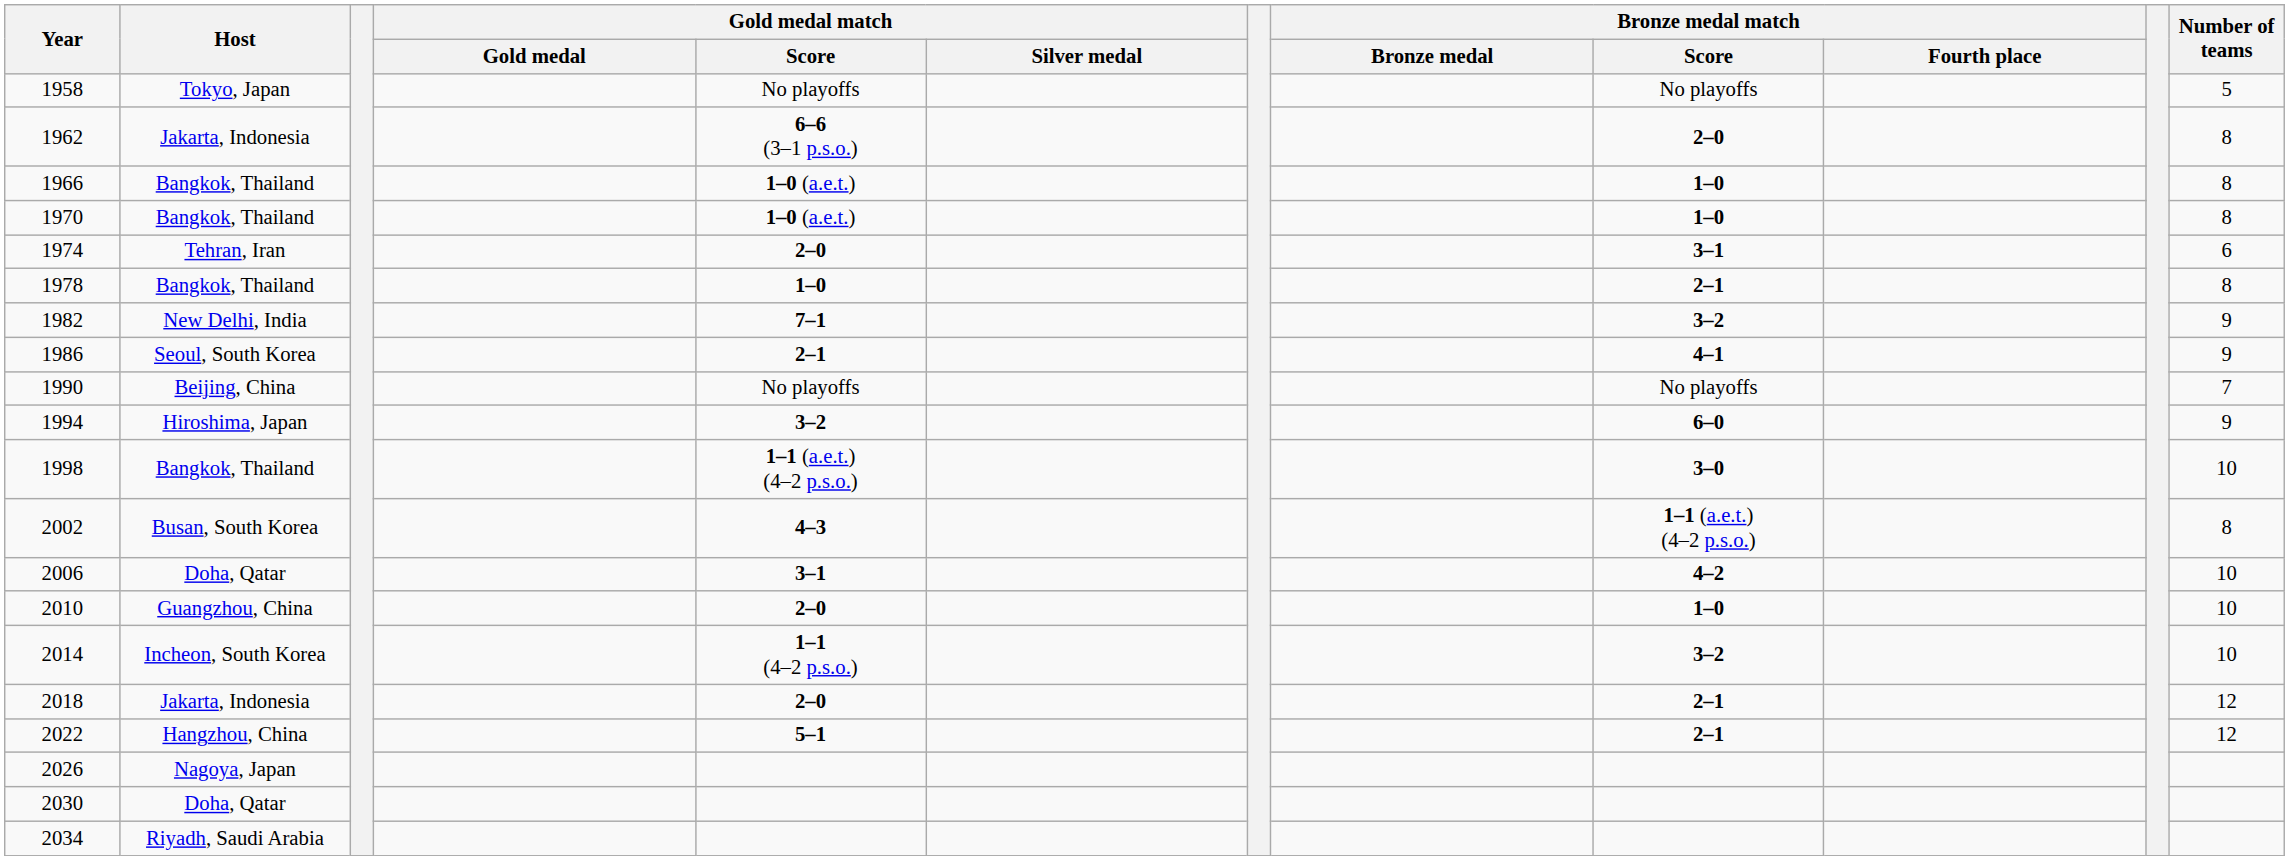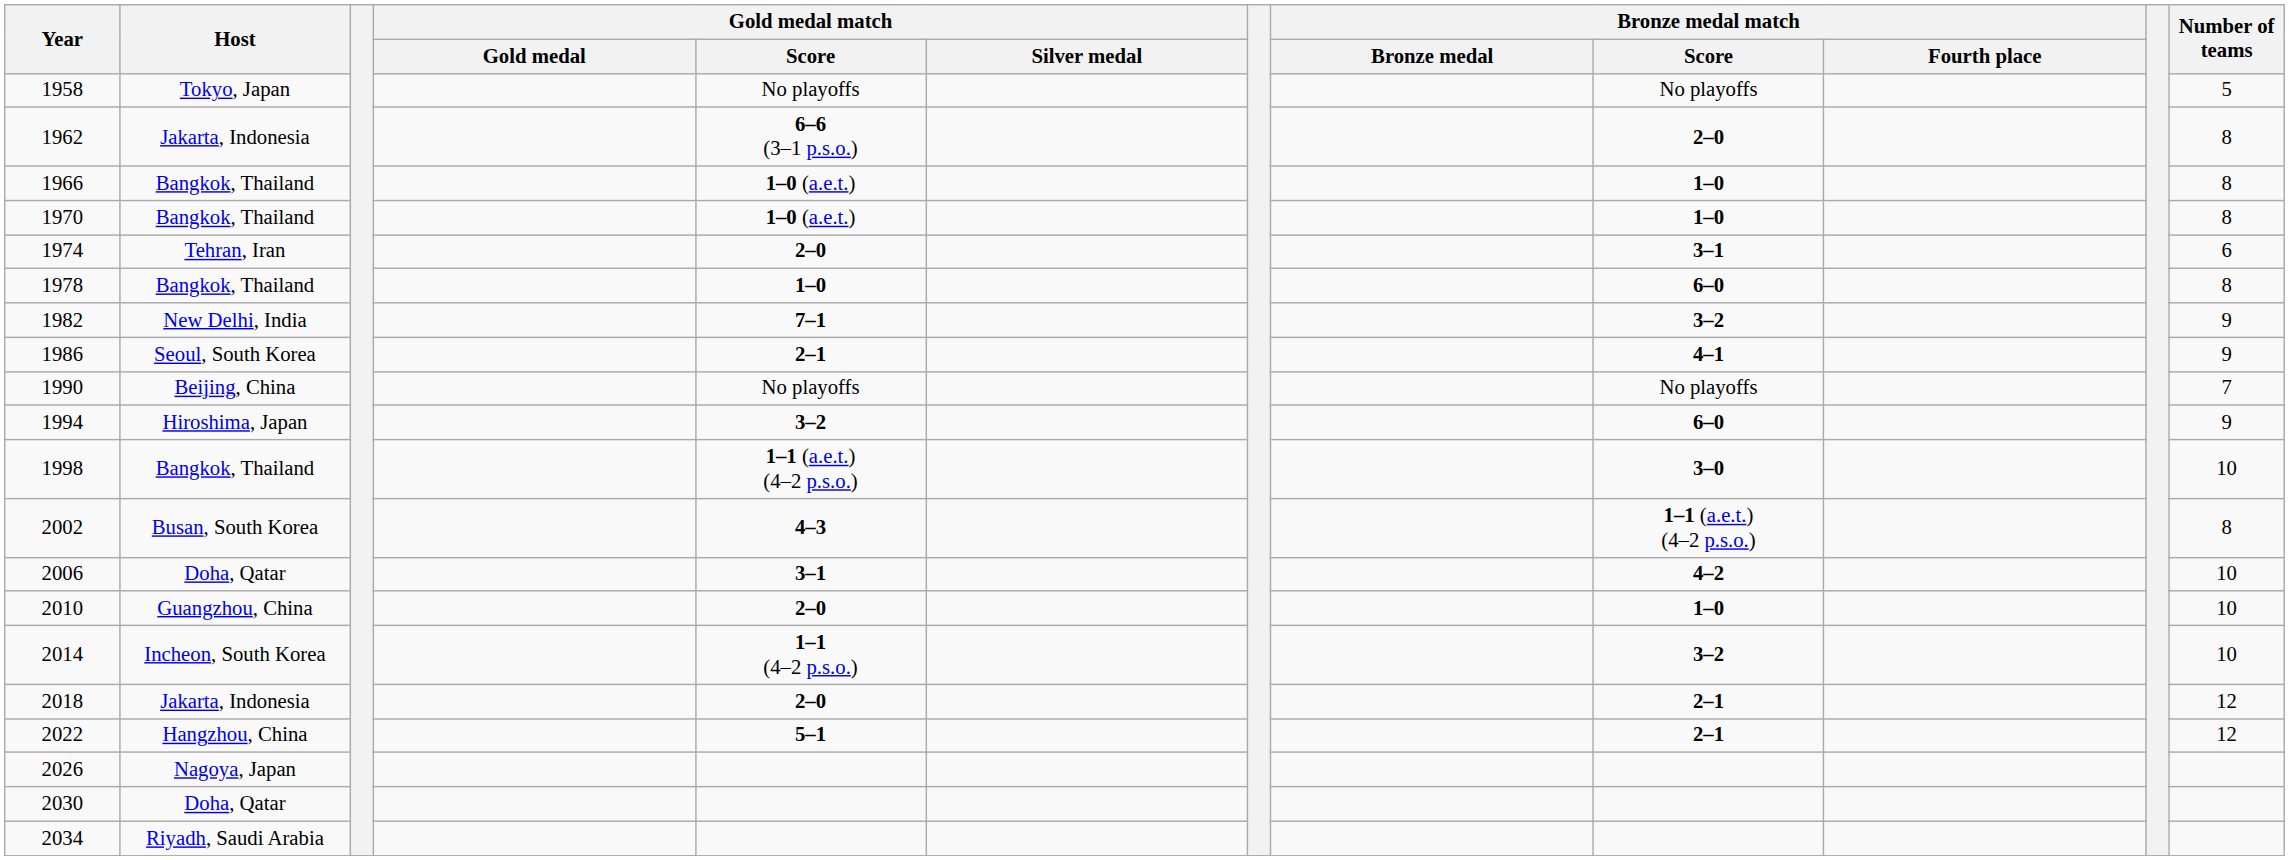1978 | Bronze medal match / Score: 2–1 -> 6–0
